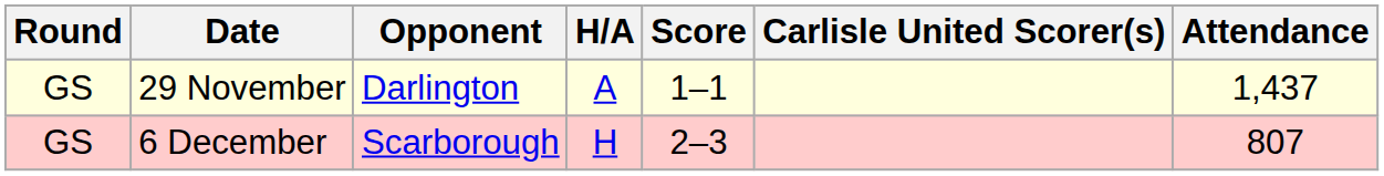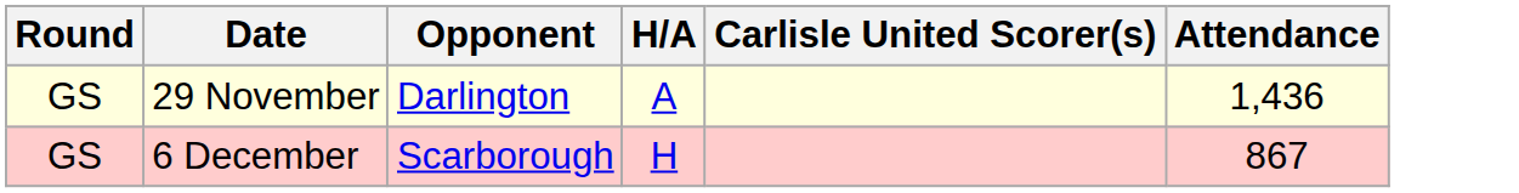- column: Score | 1–1 | 2–3
29 November | Attendance: 1,437 -> 1,436
6 December | Attendance: 807 -> 867
